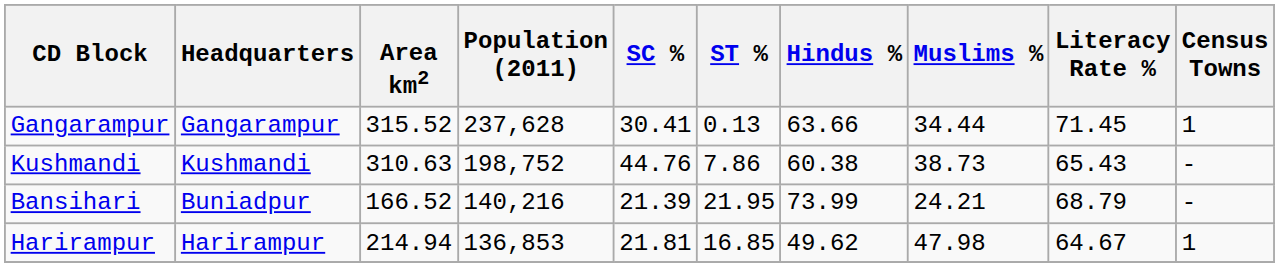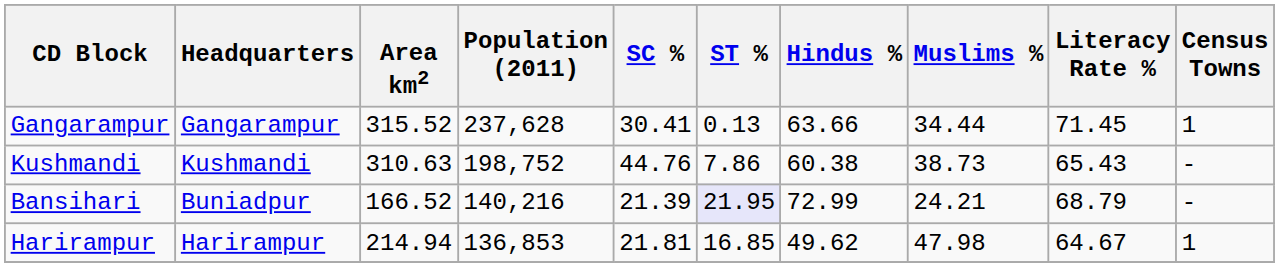Bansihari | ST %: no background -> lavender background
Bansihari | Hindus %: 73.99 -> 72.99
